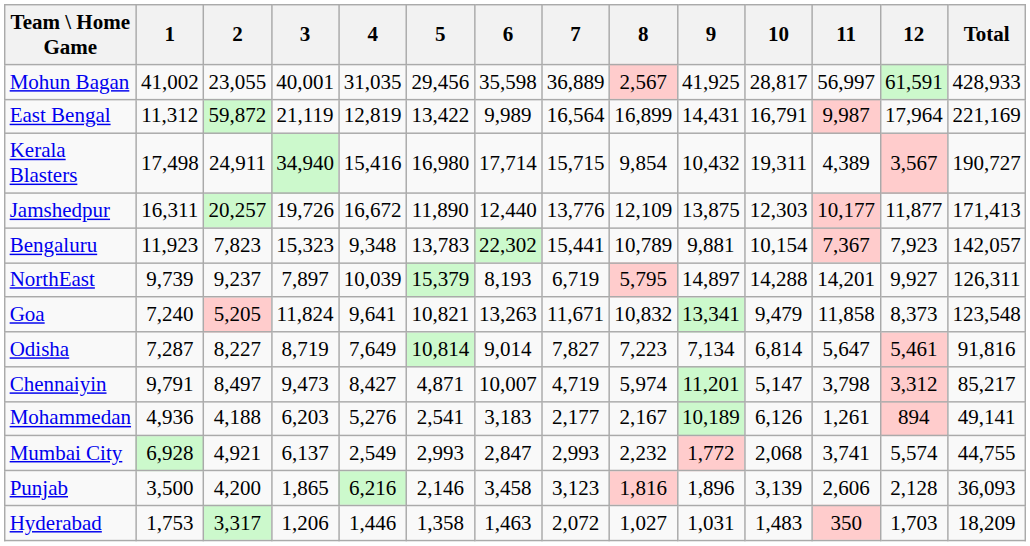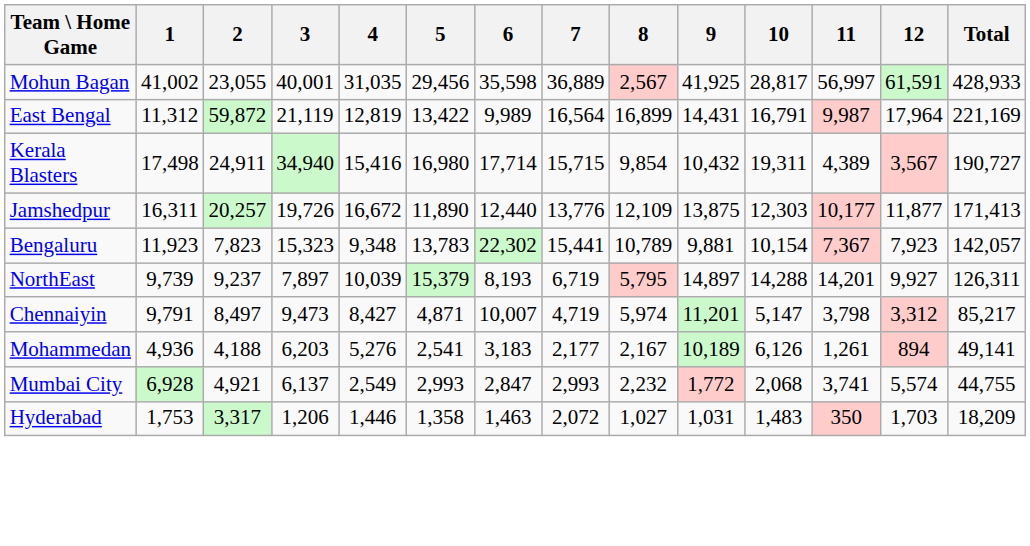- row: Goa | 7,240 | 5,205 | 11,824 | 9,641 | 10,821 | 13,263 | 11,671 | 10,832 | 13,341 | 9,479 | 11,858 | 8,373 | 123,548
- row: Odisha | 7,287 | 8,227 | 8,719 | 7,649 | 10,814 | 9,014 | 7,827 | 7,223 | 7,134 | 6,814 | 5,647 | 5,461 | 91,816
- row: Punjab | 3,500 | 4,200 | 1,865 | 6,216 | 2,146 | 3,458 | 3,123 | 1,816 | 1,896 | 3,139 | 2,606 | 2,128 | 36,093
